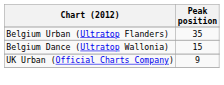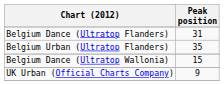+ row: Belgium Dance (Ultratop Flanders) | 31
